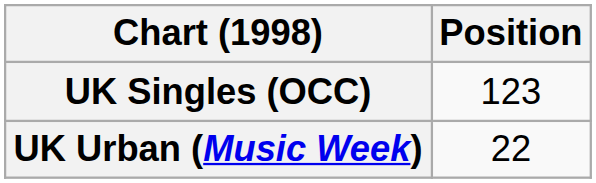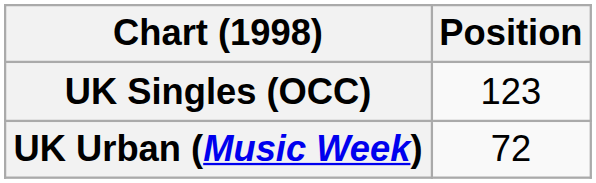UK Urban (Music Week) | Position: 22 -> 72
